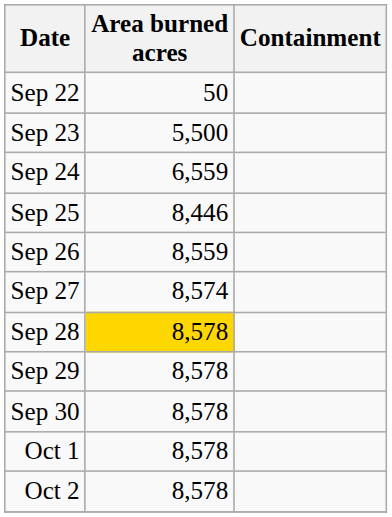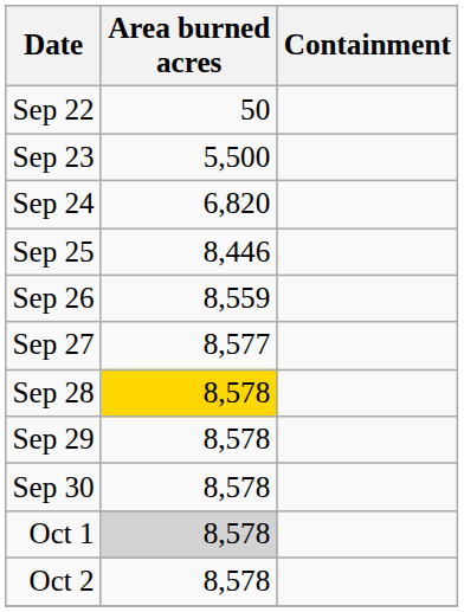Sep 24 | Area burned acres: 6,559 -> 6,820
Sep 27 | Area burned acres: 8,574 -> 8,577
Oct 1 | Area burned acres: no background -> lightgrey background
